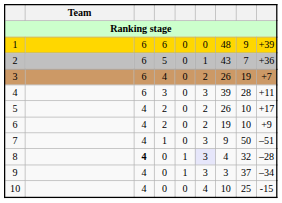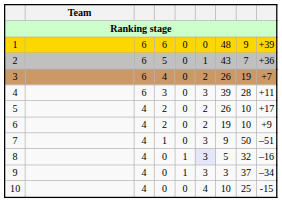8 | column 3: bold -> normal
8 | column 7: 4 -> 5
8 | column 9: –28 -> –16
